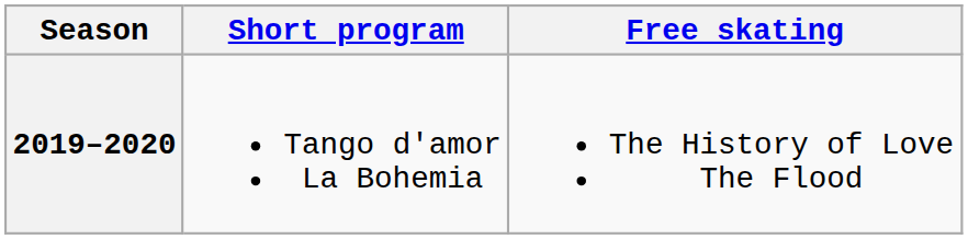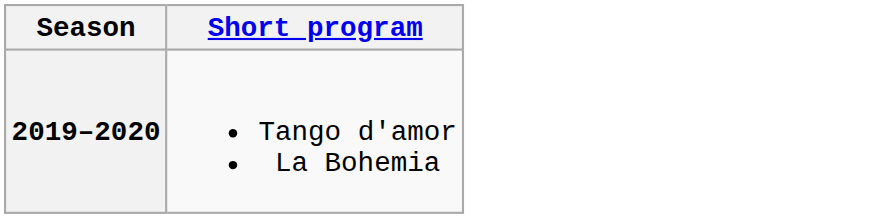- column: Free skating | The History of Love The Flood
